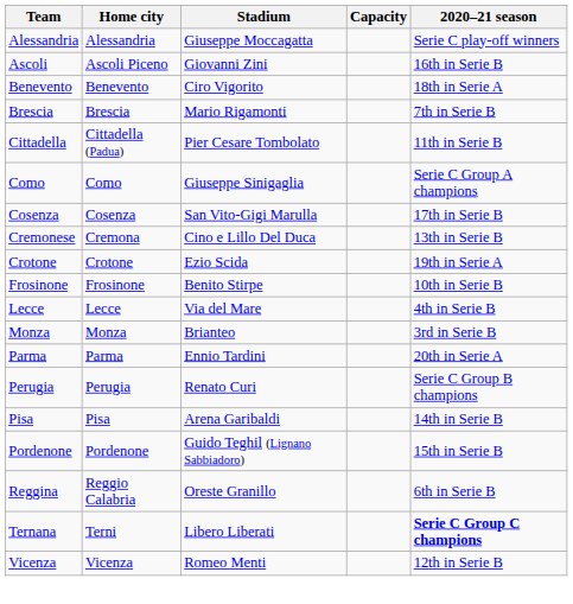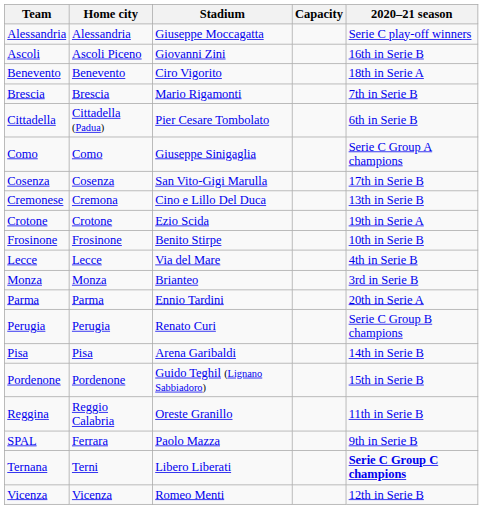Cittadella | 2020–21 season: 11th in Serie B -> 6th in Serie B
Reggina | 2020–21 season: 6th in Serie B -> 11th in Serie B
+ row: SPAL | Ferrara | Paolo Mazza | 9th in Serie B
